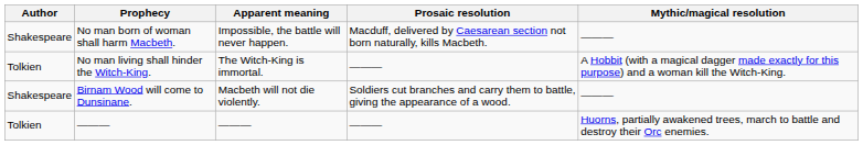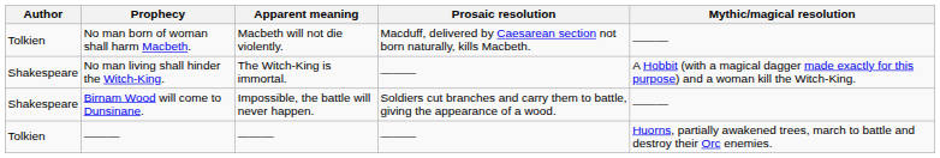No man born of woman shall harm Macbeth. | Author: Shakespeare -> Tolkien
No man born of woman shall harm Macbeth. | Apparent meaning: Impossible, the battle will never happen. -> Macbeth will not die violently.
No man living shall hinder the Witch-King. | Author: Tolkien -> Shakespeare
Birnam Wood will come to Dunsinane. | Apparent meaning: Macbeth will not die violently. -> Impossible, the battle will never happen.
